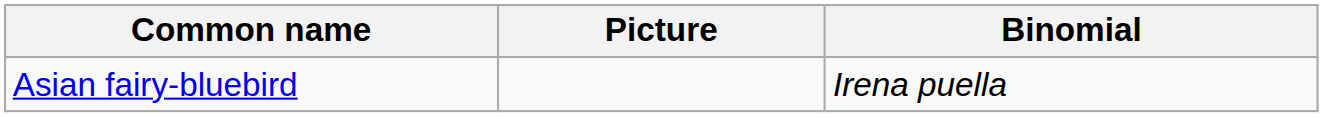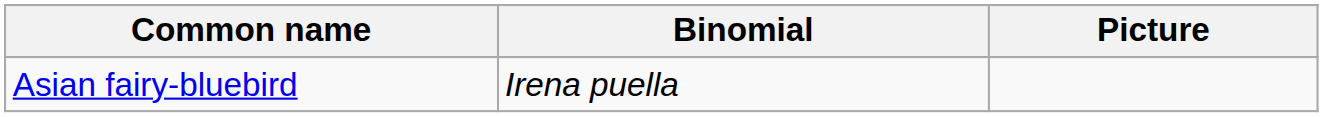columns swapped: Binomial <-> Picture
